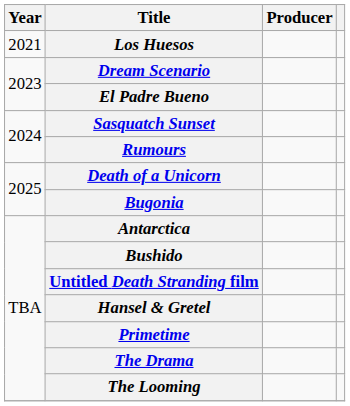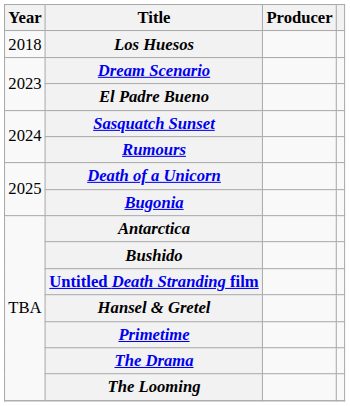Los Huesos | Year: 2021 -> 2018
